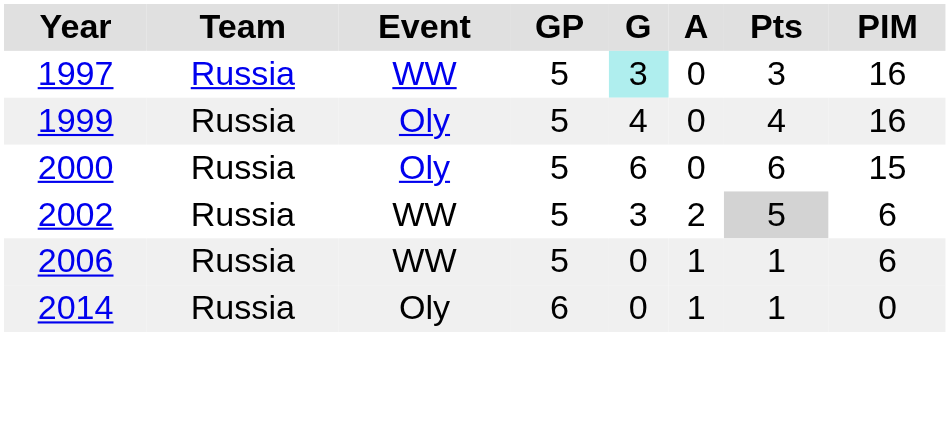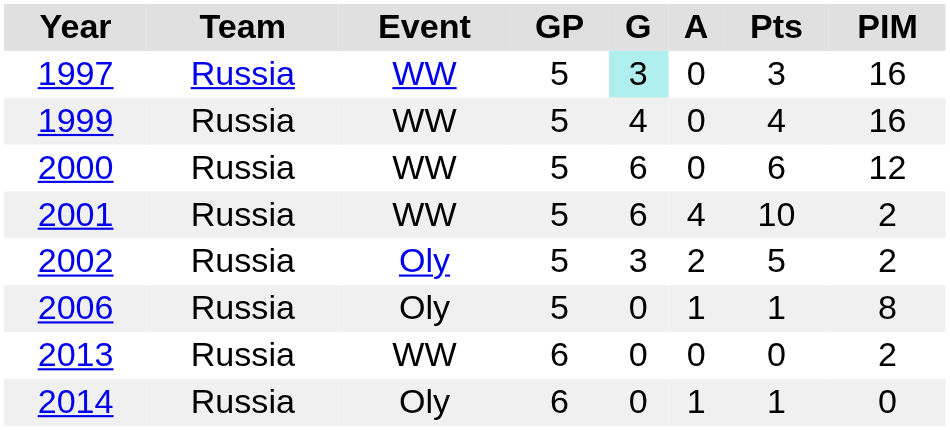1999 | Event: Oly -> WW
2000 | Event: Oly -> WW
2000 | PIM: 15 -> 12
+ row: 2001 | Russia | WW | 5 | 6 | 4 | 10 | 2
2002 | Event: WW -> Oly
2002 | Pts: lightgrey background -> no background
2002 | PIM: 6 -> 2
2006 | Event: WW -> Oly
2006 | PIM: 6 -> 8
+ row: 2013 | Russia | WW | 6 | 0 | 0 | 0 | 2
